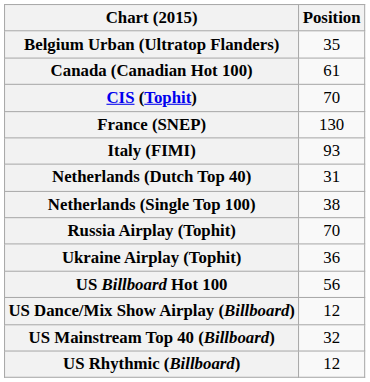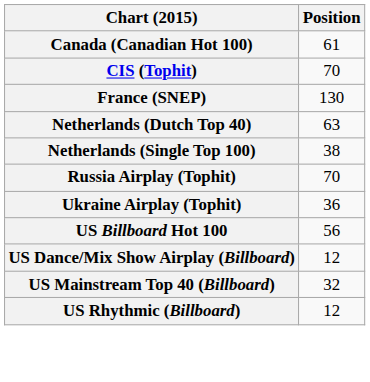- row: Belgium Urban (Ultratop Flanders) | 35
- row: Italy (FIMI) | 93
Netherlands (Dutch Top 40) | Position: 31 -> 63
